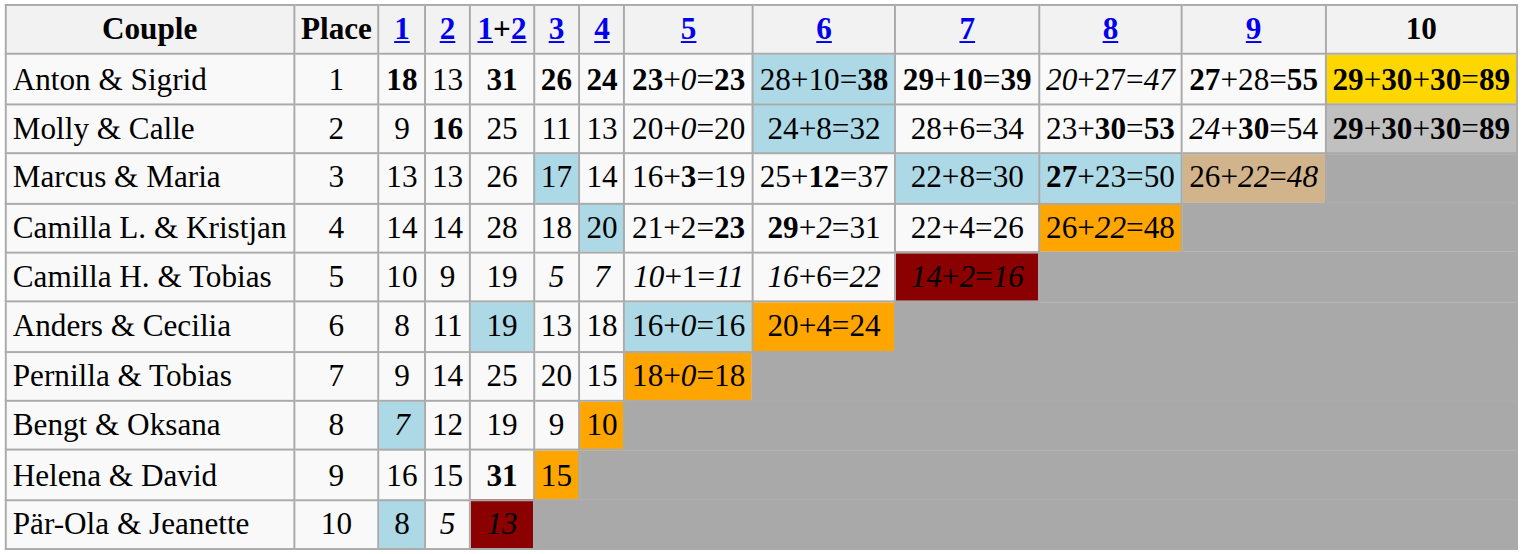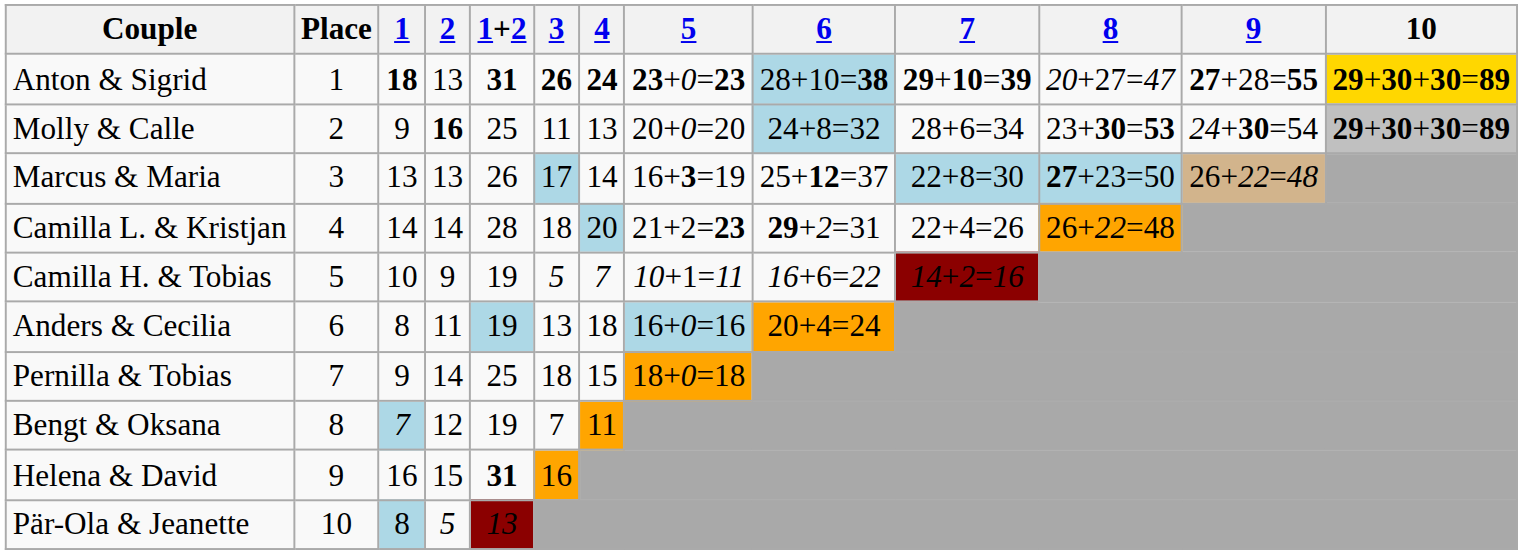Pernilla & Tobias | 3: 20 -> 18
Bengt & Oksana | 3: 9 -> 7
Bengt & Oksana | 4: 10 -> 11
Helena & David | 3: 15 -> 16
